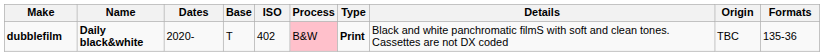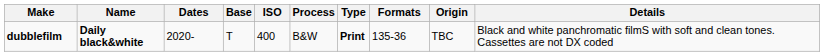columns swapped: Details <-> Formats
dubblefilm | ISO: 402 -> 400
dubblefilm | Process: pink background -> no background
